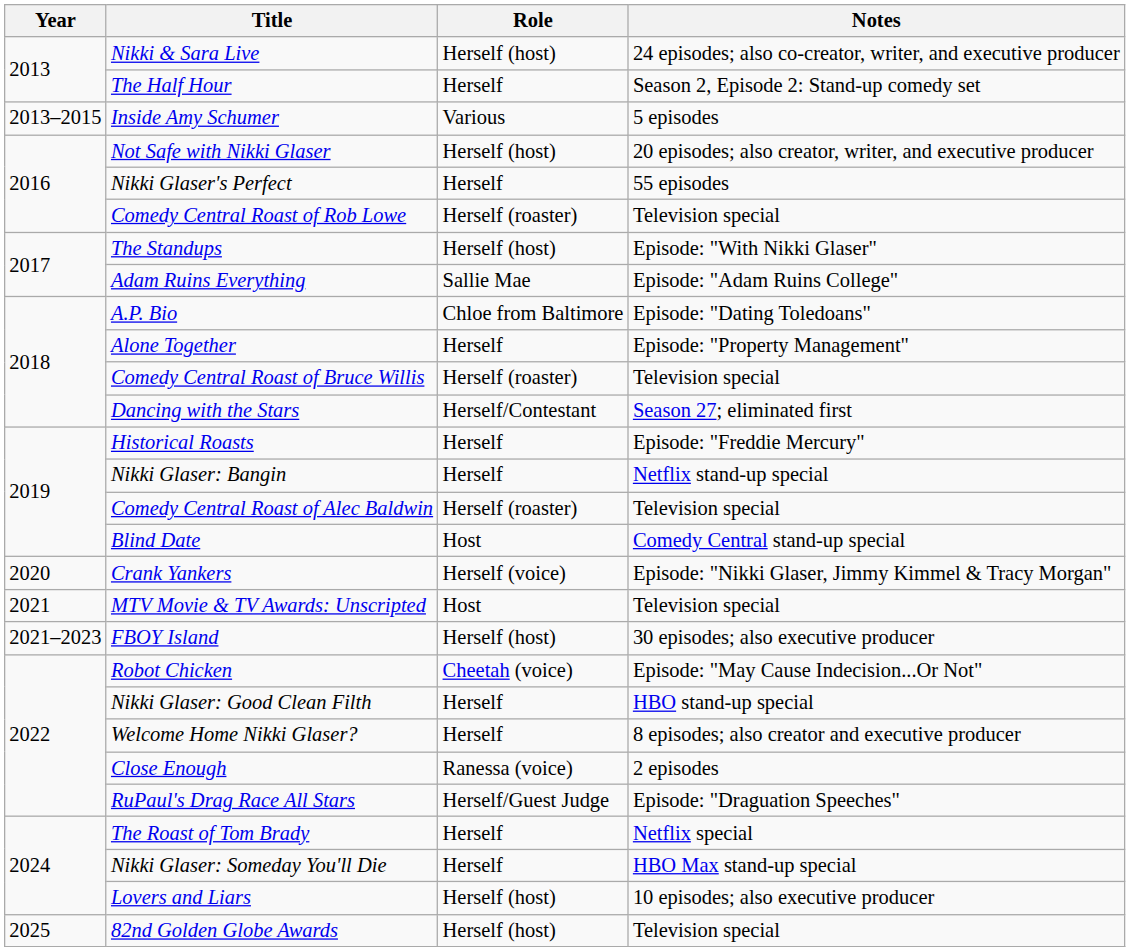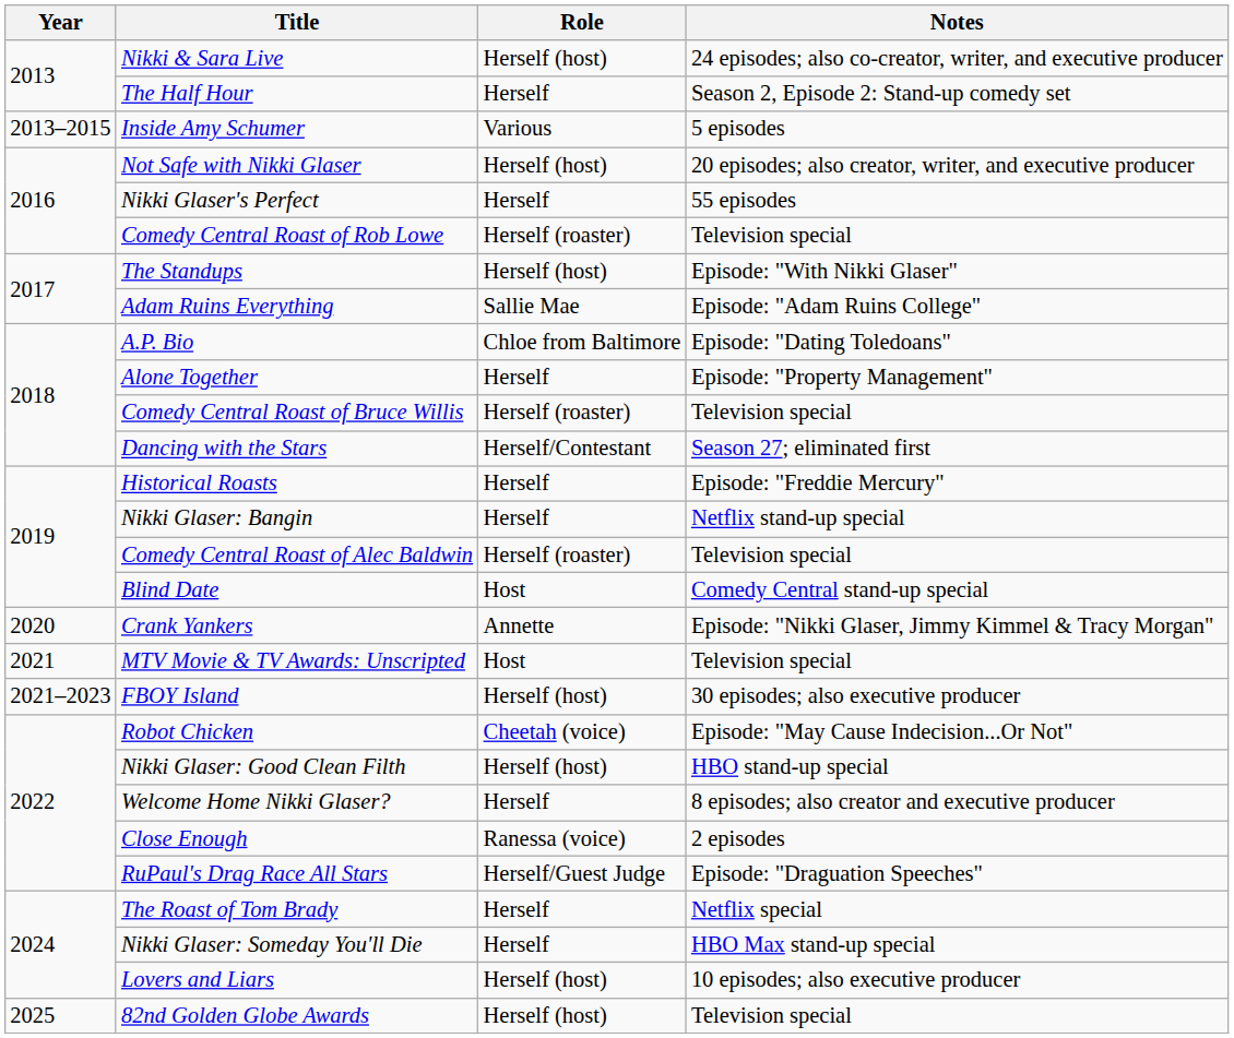Crank Yankers | Role: Herself (voice) -> Annette
Nikki Glaser: Good Clean Filth | Role: Herself -> Herself (host)
